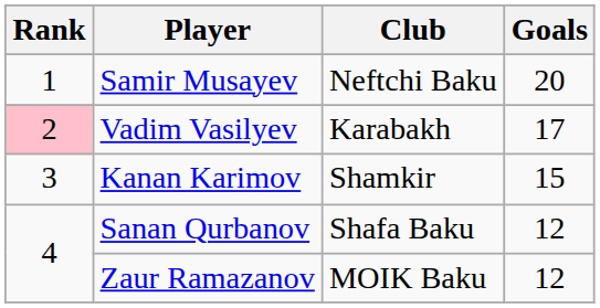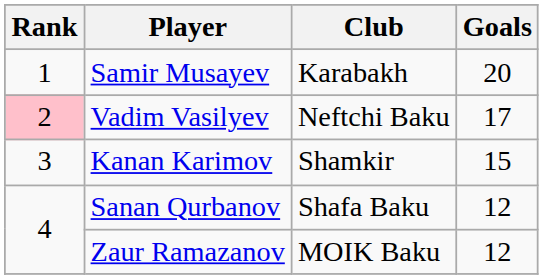Samir Musayev | Club: Neftchi Baku -> Karabakh
Vadim Vasilyev | Club: Karabakh -> Neftchi Baku
